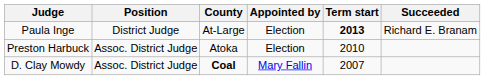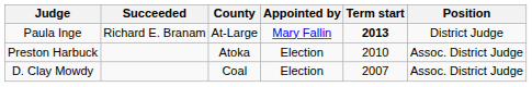columns swapped: Position <-> Succeeded
Paula Inge | Appointed by: Election -> Mary Fallin
D. Clay Mowdy | County: bold -> normal
D. Clay Mowdy | Appointed by: Mary Fallin -> Election
